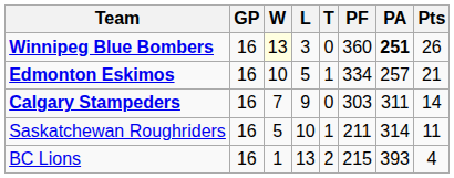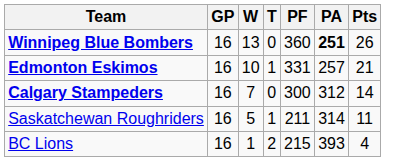- column: L | 3 | 5 | 9 | 10 | 13
Winnipeg Blue Bombers | W: lightyellow background -> no background
Edmonton Eskimos | PF: 334 -> 331
Calgary Stampeders | PF: 303 -> 300
Calgary Stampeders | PA: 311 -> 312
